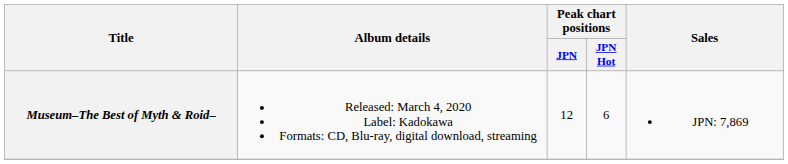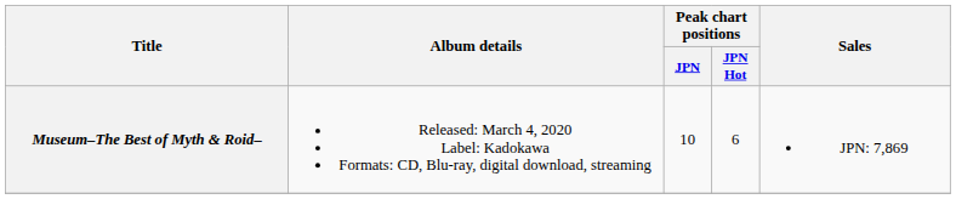Museum–The Best of Myth & Roid– | Peak chart positions / JPN: 12 -> 10
